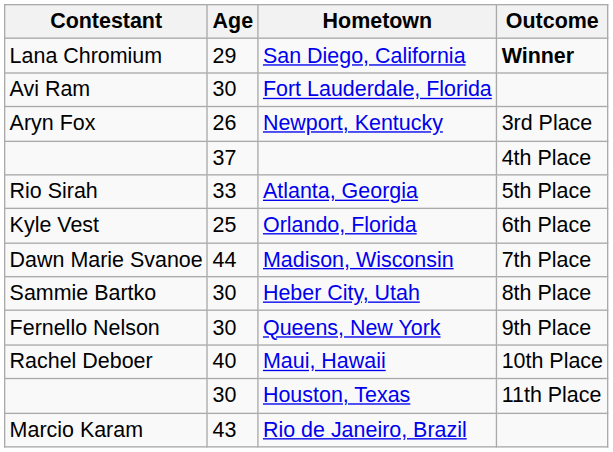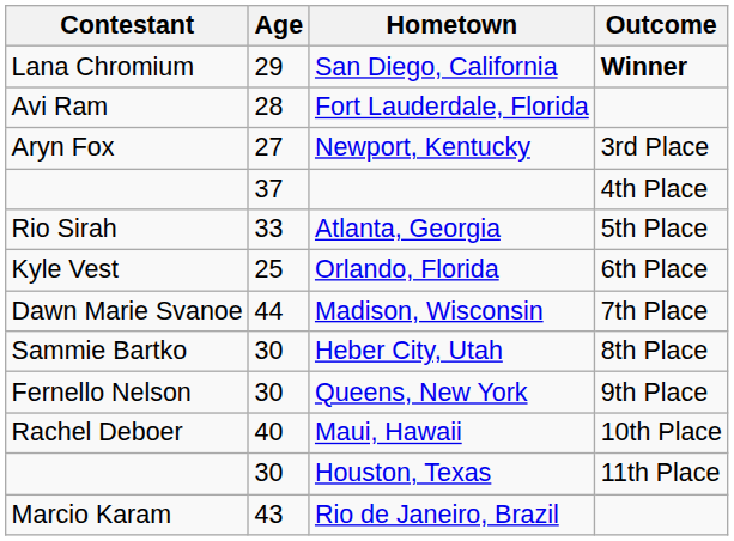Fort Lauderdale, Florida | Age: 30 -> 28
Newport, Kentucky | Age: 26 -> 27
